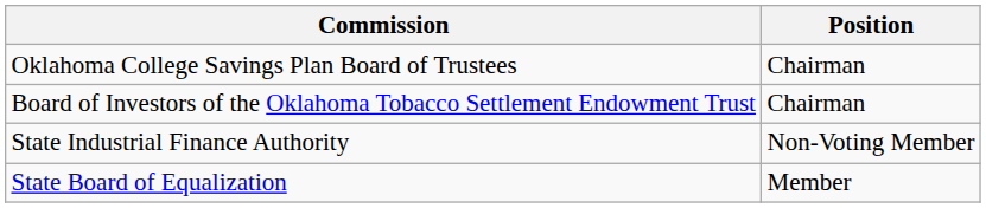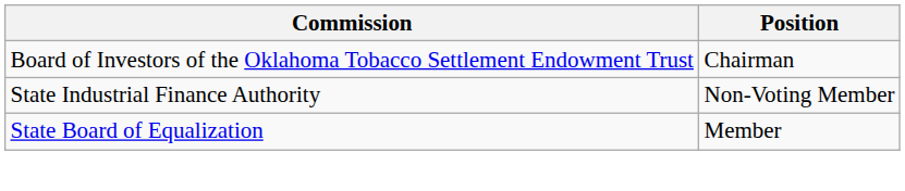- row: Oklahoma College Savings Plan Board of Trustees | Chairman
